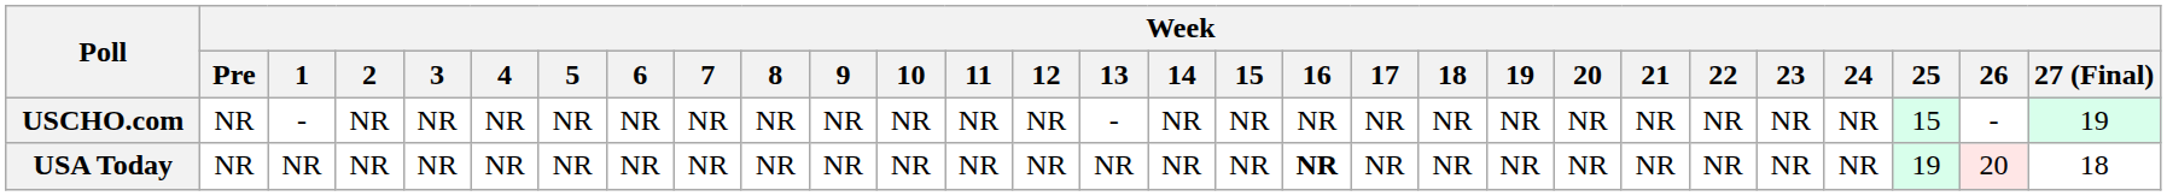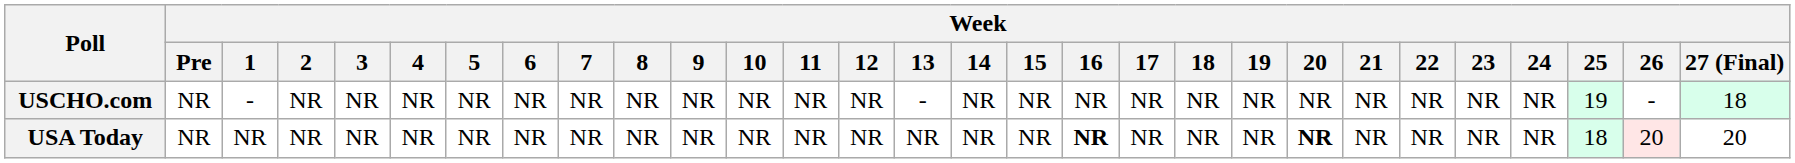USCHO.com | Week / 25: 15 -> 19
USCHO.com | Week / 27 (Final): 19 -> 18
USA Today | Week / 20: normal -> bold
USA Today | Week / 25: 19 -> 18
USA Today | Week / 27 (Final): 18 -> 20
